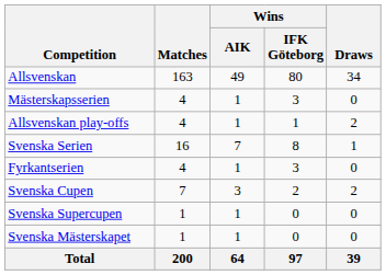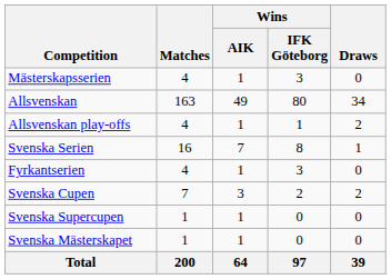rows swapped: Allsvenskan <-> Mästerskapsserien
